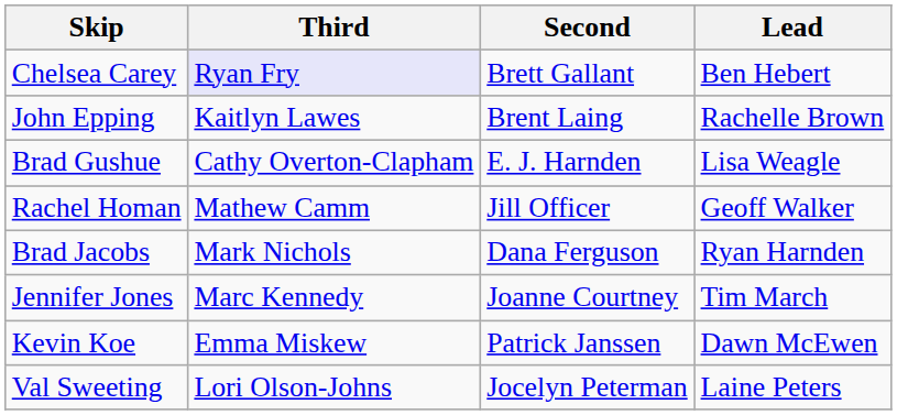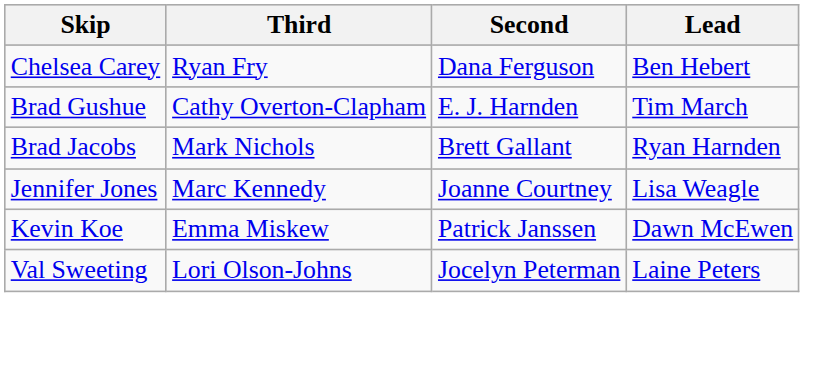Chelsea Carey | Third: lavender background -> no background
Chelsea Carey | Second: Brett Gallant -> Dana Ferguson
- row: John Epping | Kaitlyn Lawes | Brent Laing | Rachelle Brown
Brad Gushue | Lead: Lisa Weagle -> Tim March
- row: Rachel Homan | Mathew Camm | Jill Officer | Geoff Walker
Brad Jacobs | Second: Dana Ferguson -> Brett Gallant
Jennifer Jones | Lead: Tim March -> Lisa Weagle
